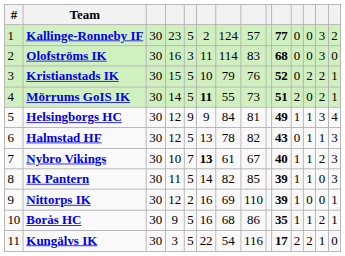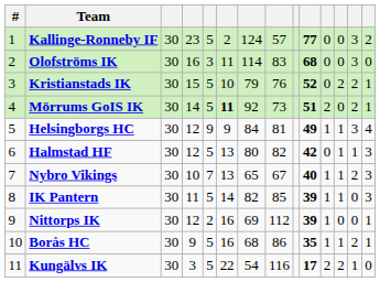Mörrums GoIS IK | column 7: 55 -> 92
Halmstad HF | column 7: 78 -> 80
Halmstad HF | column 10: 43 -> 42
Nybro Vikings | column 6: bold -> normal
Nybro Vikings | column 7: 61 -> 65
Nittorps IK | column 8: 110 -> 112
